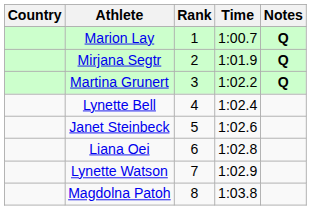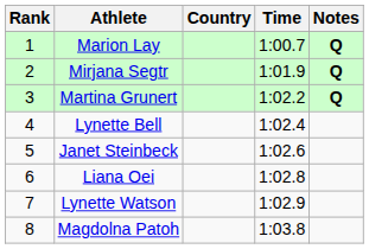columns swapped: Rank <-> Country
